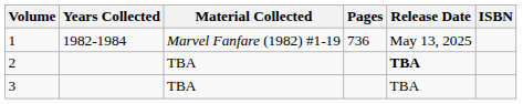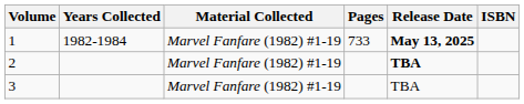1 | Pages: 736 -> 733
1 | Release Date: normal -> bold
2 | Material Collected: TBA -> Marvel Fanfare (1982) #1-19
3 | Material Collected: TBA -> Marvel Fanfare (1982) #1-19
